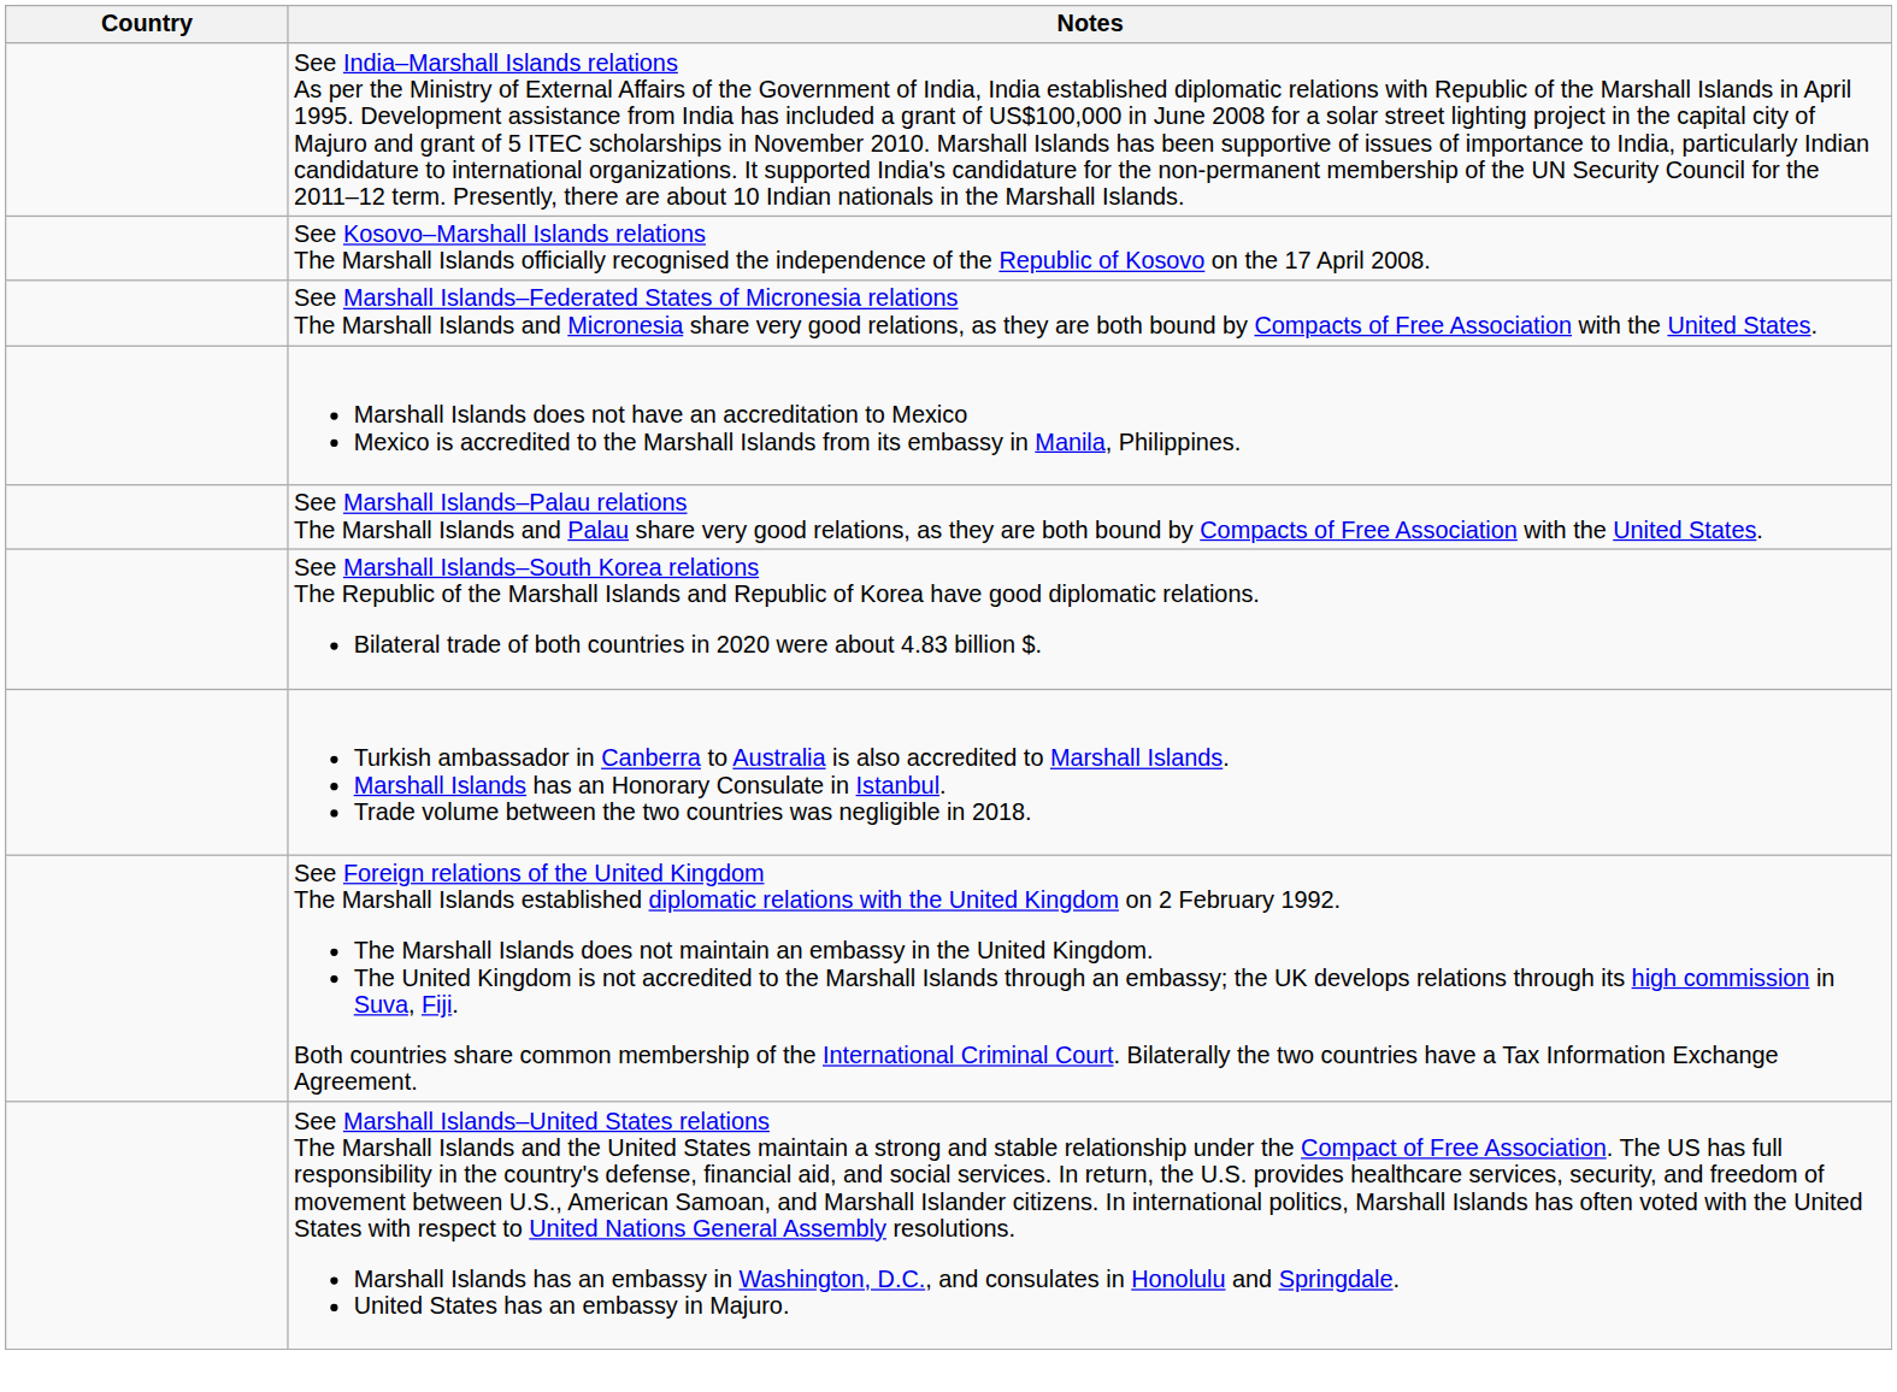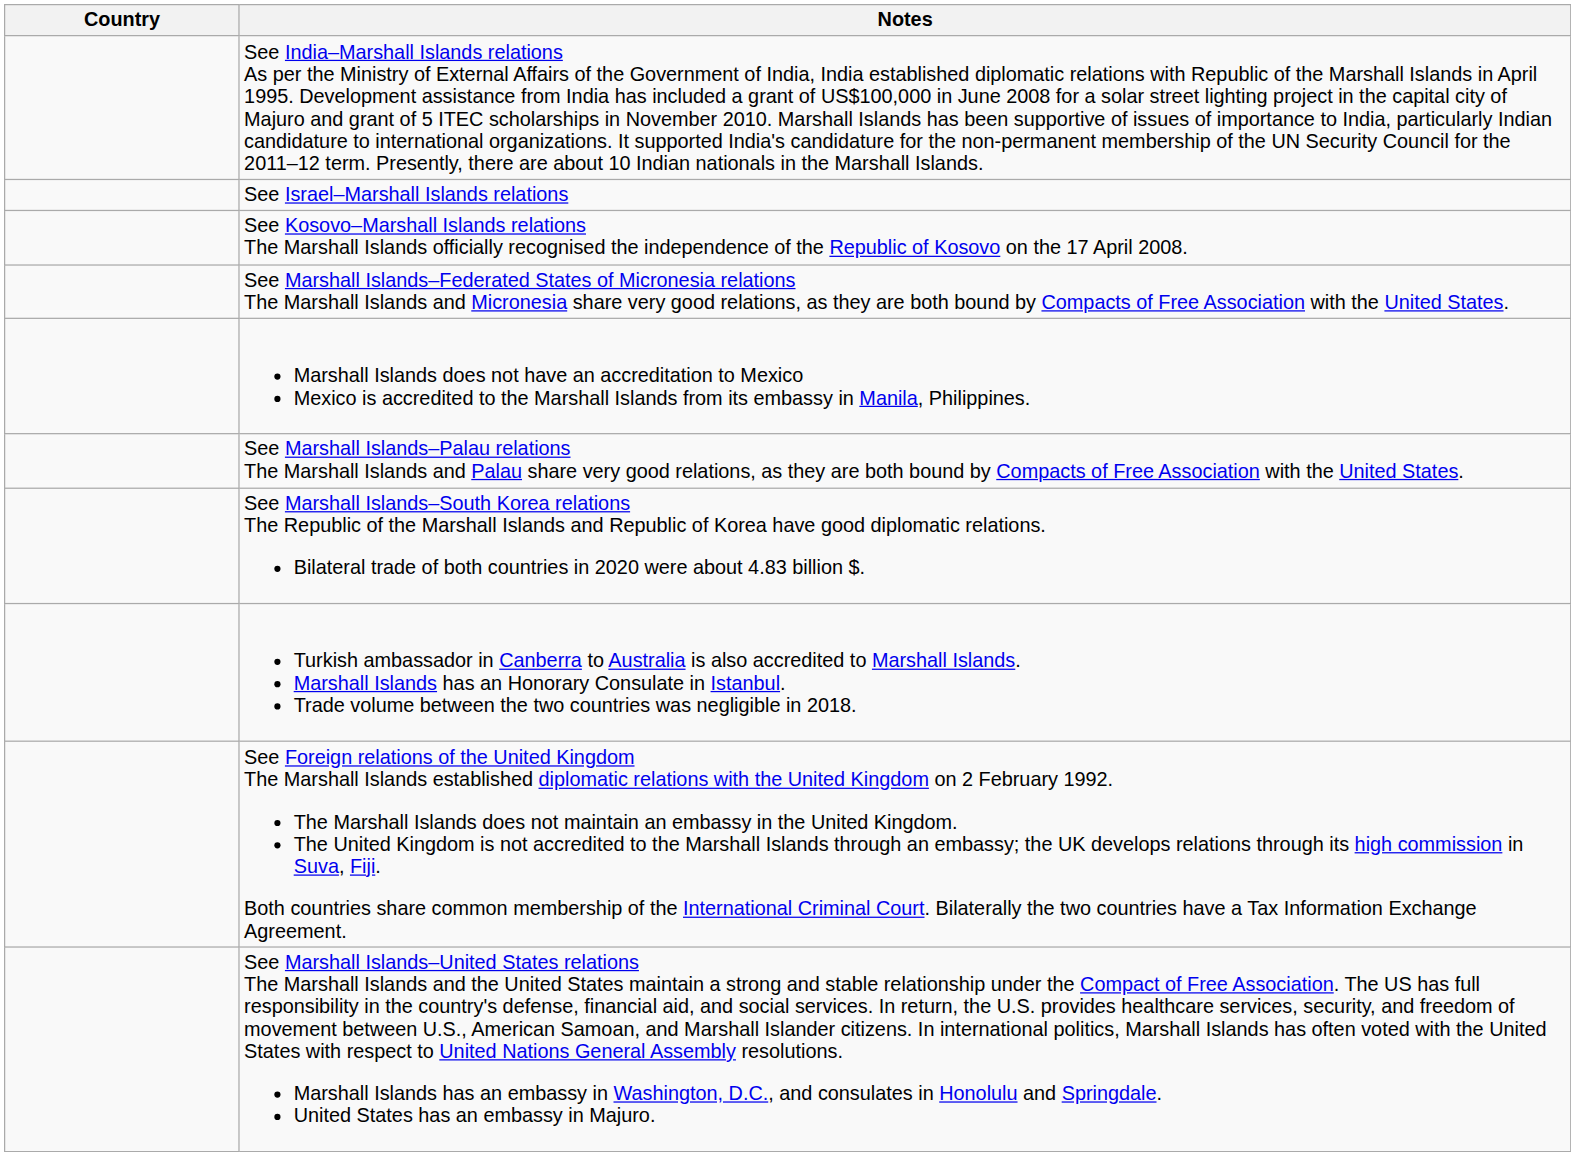+ row: See Israel–Marshall Islands relations
